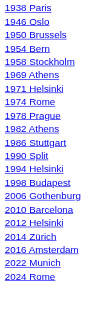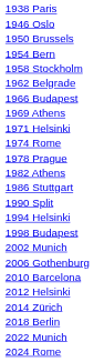+ row: 1962 Belgrade
+ row: 1966 Budapest
+ row: 2002 Munich
- row: 2016 Amsterdam
+ row: 2018 Berlin
